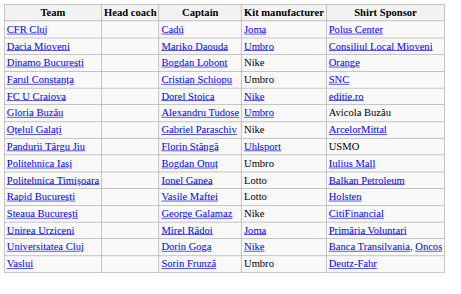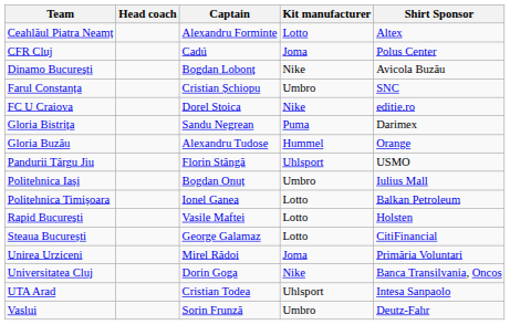+ row: Ceahlăul Piatra Neamț | Alexandru Forminte | Lotto | Altex
- row: Dacia Mioveni | Mariko Daouda | Umbro | Consiliul Local Mioveni
Dinamo București | Shirt Sponsor: Orange -> Avicola Buzău
+ row: Gloria Bistrița | Sandu Negrean | Puma | Darimex
Gloria Buzău | Kit manufacturer: Umbro -> Hummel
Gloria Buzău | Shirt Sponsor: Avicola Buzău -> Orange
- row: Oțelul Galați | Gabriel Paraschiv | Nike | ArcelorMittal
Steaua București | Kit manufacturer: Nike -> Lotto
+ row: UTA Arad | Cristian Todea | Uhlsport | Intesa Sanpaolo
